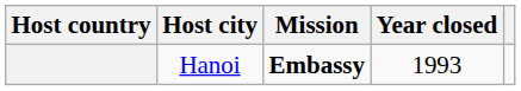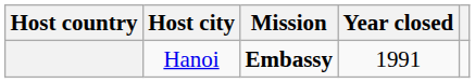Hanoi | Year closed: 1993 -> 1991
